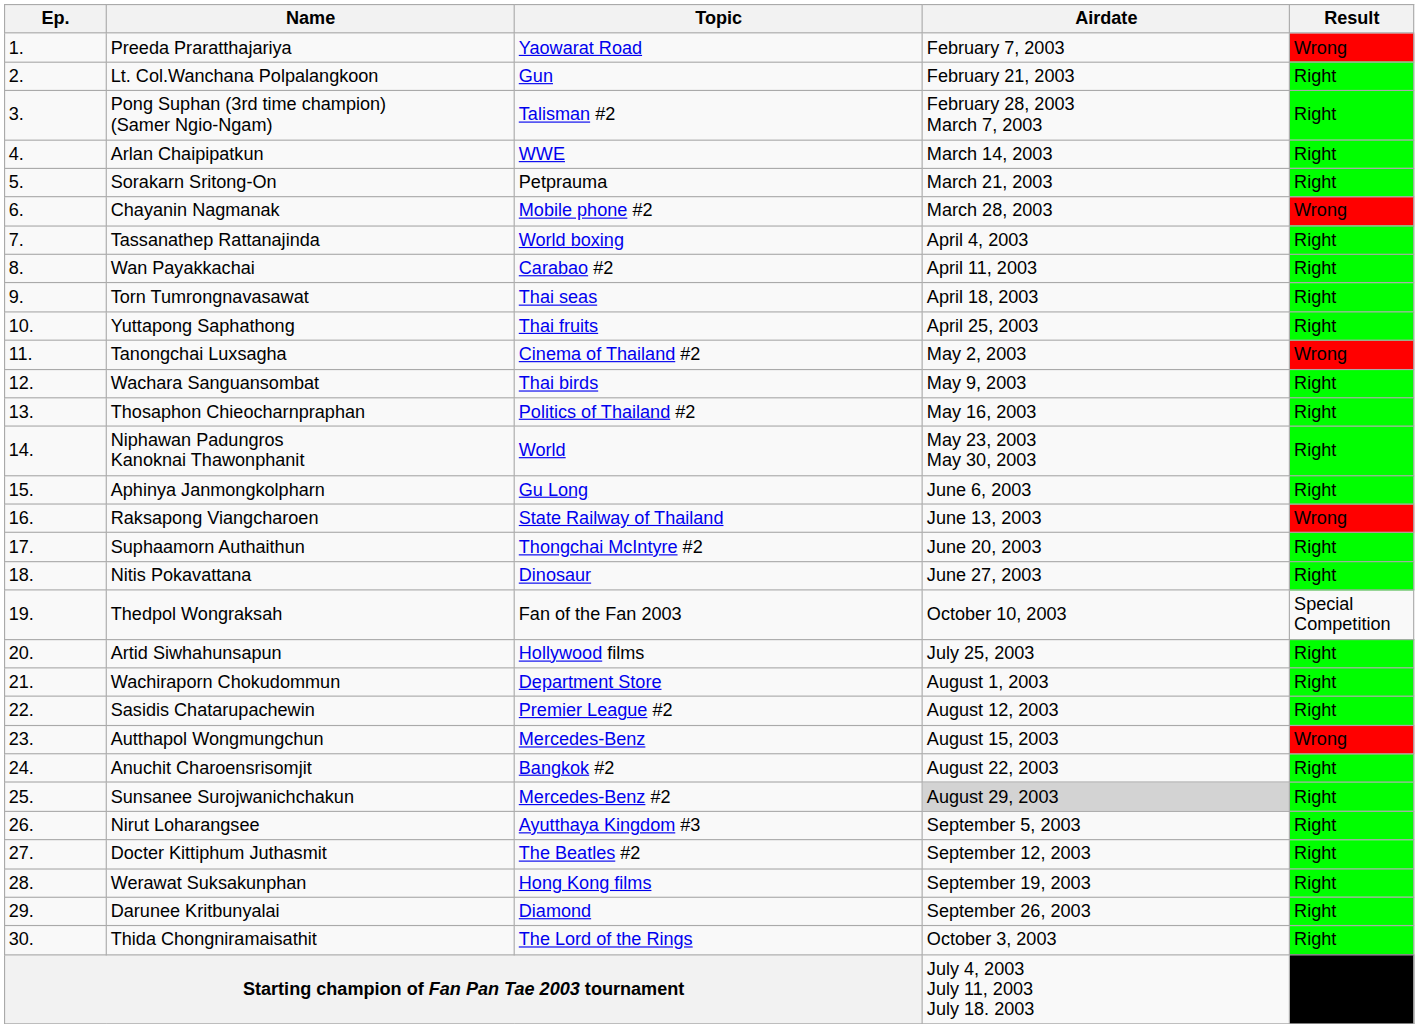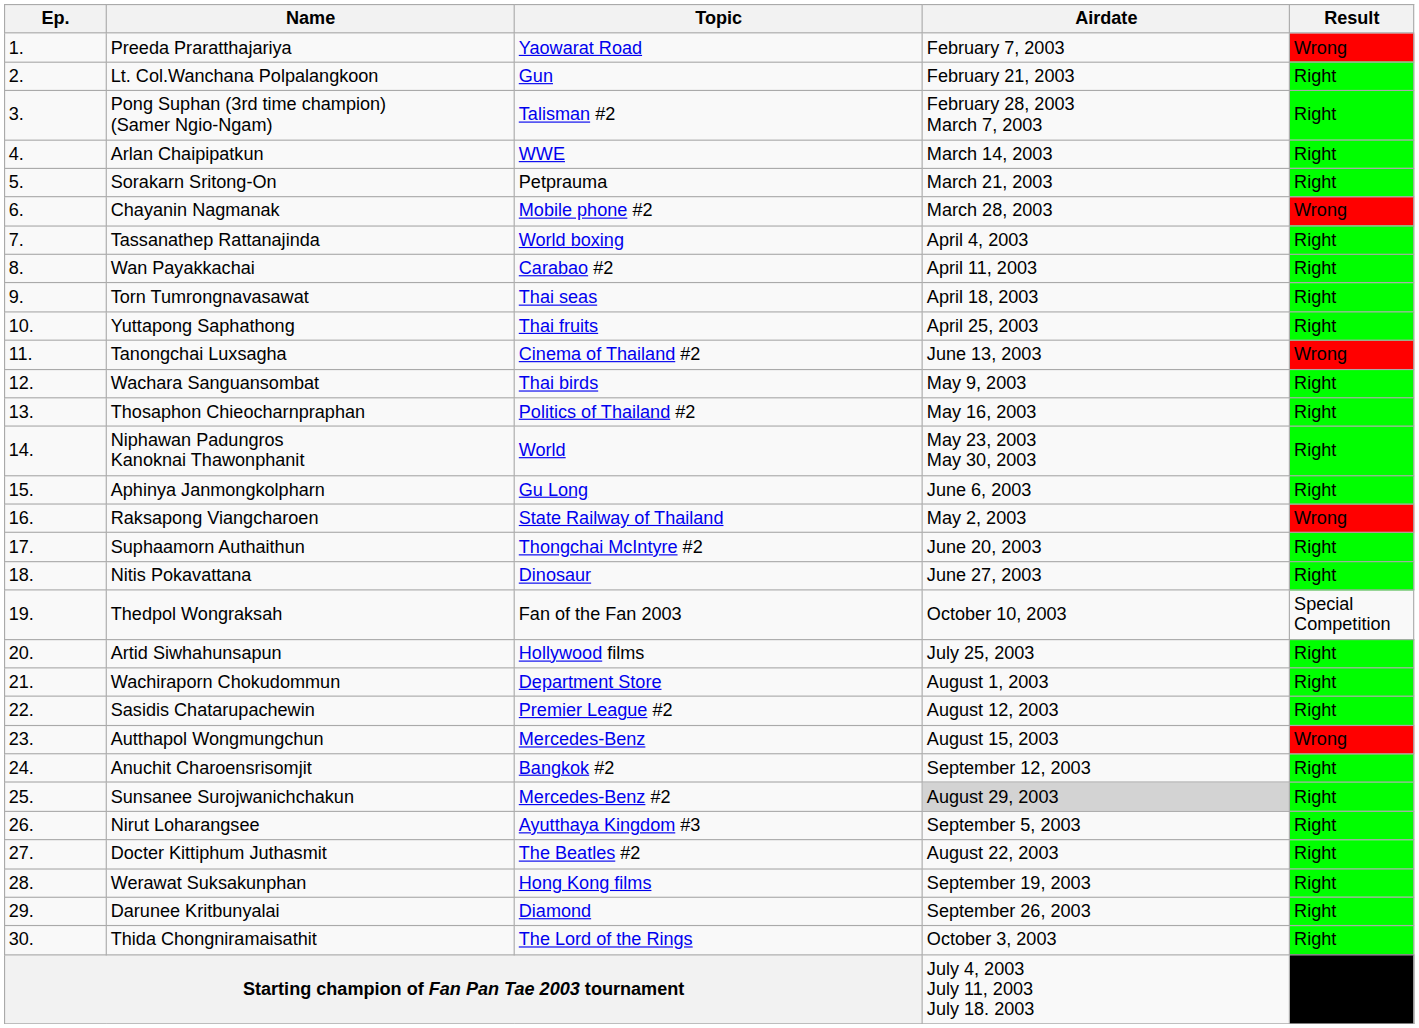Tanongchai Luxsagha | Airdate: May 2, 2003 -> June 13, 2003
Raksapong Viangcharoen | Airdate: June 13, 2003 -> May 2, 2003
Anuchit Charoensrisomjit | Airdate: August 22, 2003 -> September 12, 2003
Docter Kittiphum Juthasmit | Airdate: September 12, 2003 -> August 22, 2003
